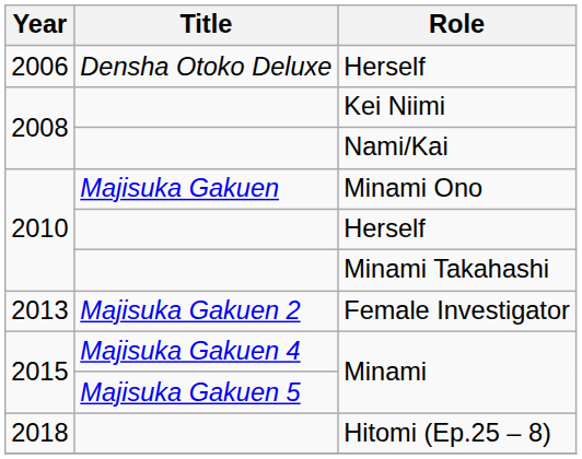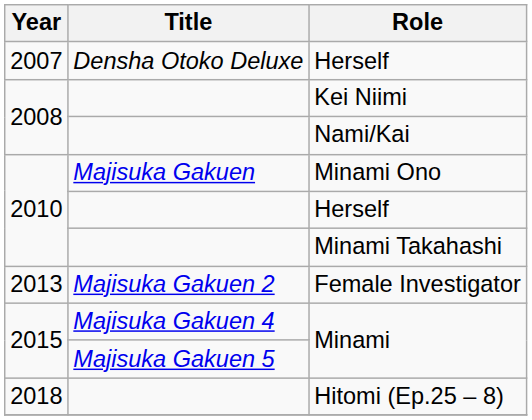Densha Otoko Deluxe / Herself | Year: 2006 -> 2007
